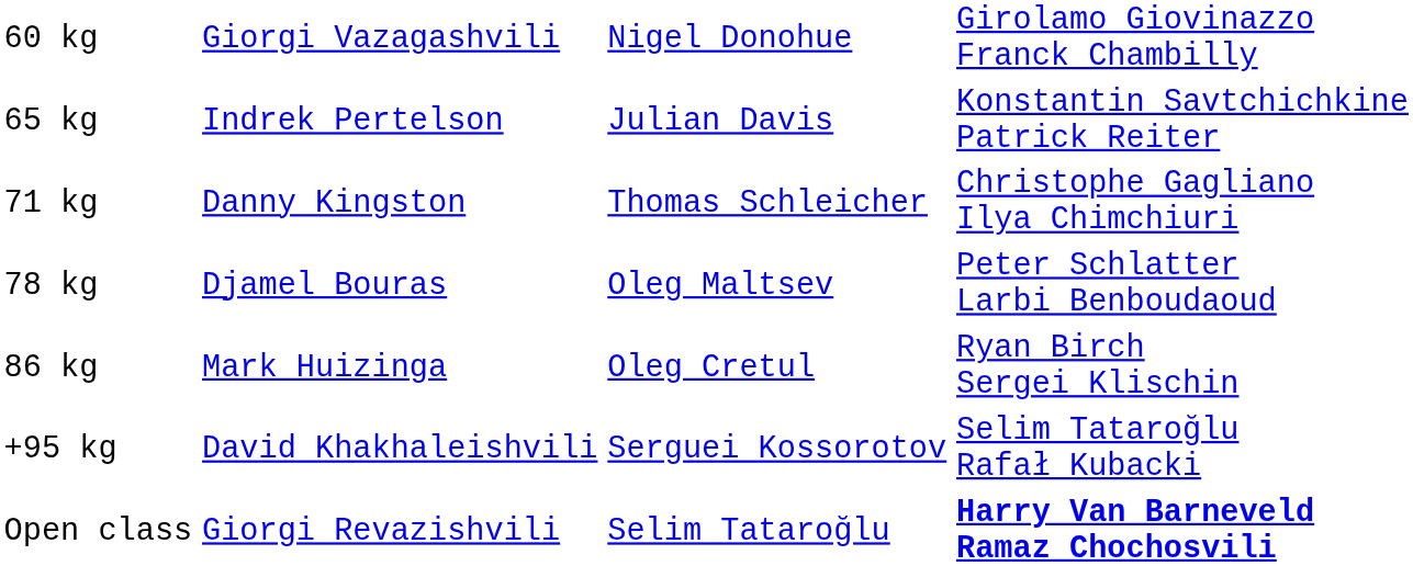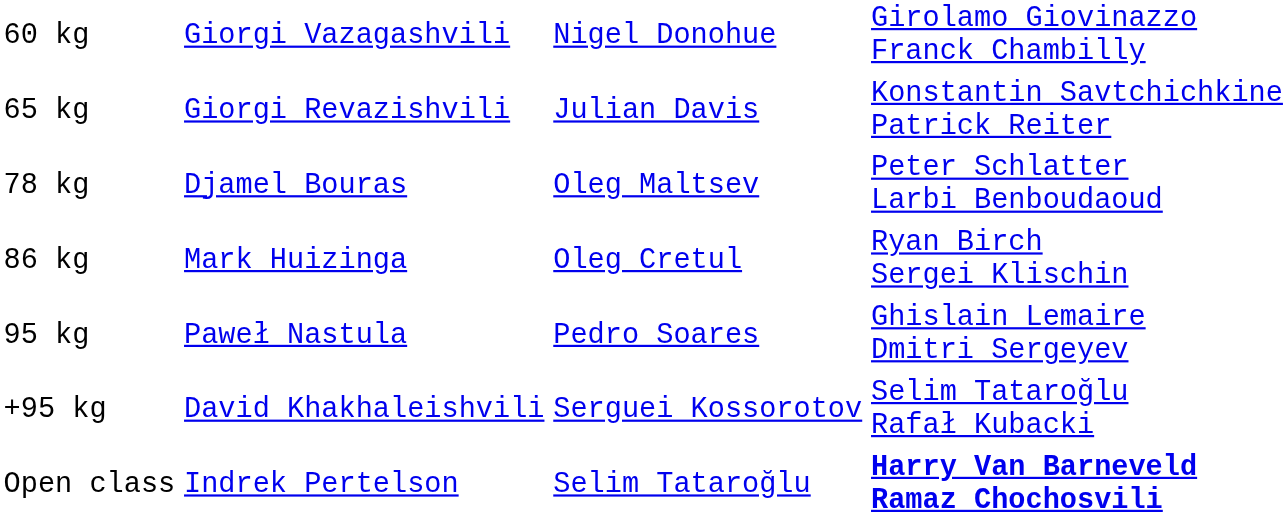65 kg | column 2: Indrek Pertelson -> Giorgi Revazishvili
- row: 71 kg | Danny Kingston | Thomas Schleicher | Christophe Gagliano Ilya Chimchiuri
+ row: 95 kg | Paweł Nastula | Pedro Soares | Ghislain Lemaire Dmitri Sergeyev
Open class | column 2: Giorgi Revazishvili -> Indrek Pertelson
